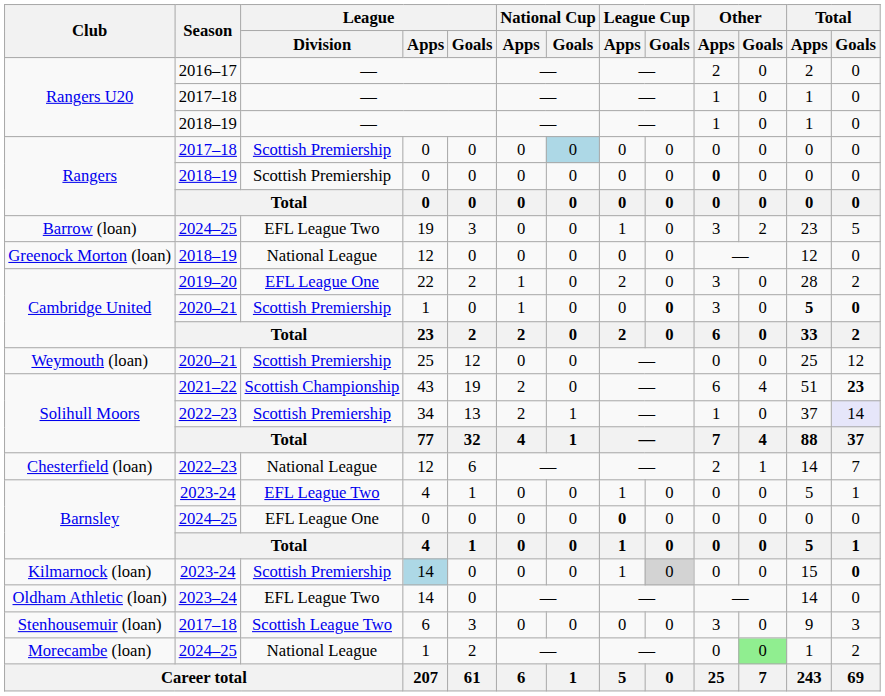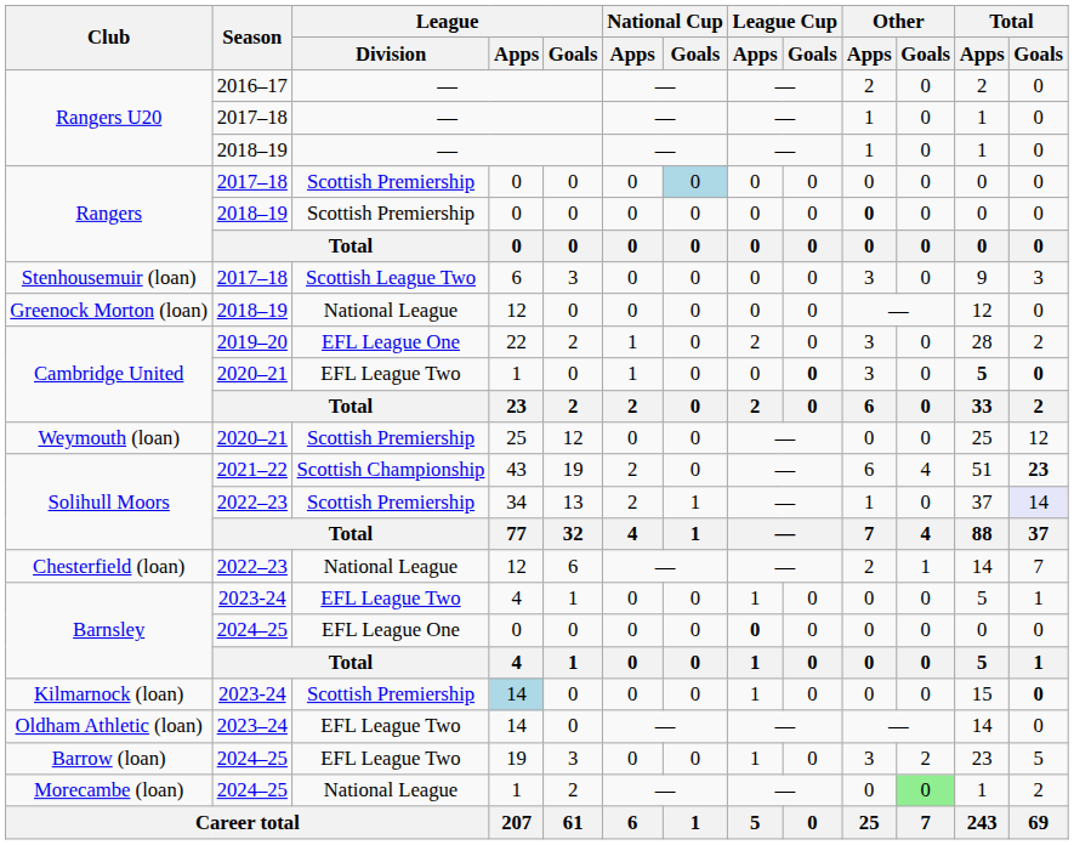rows swapped: Stenhousemuir (loan) <-> Barrow (loan)
Cambridge United / 2020–21 | League / Division: Scottish Premiership -> EFL League Two
Kilmarnock (loan) | League Cup / Goals: lightgrey background -> no background
